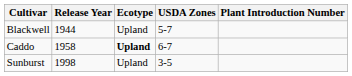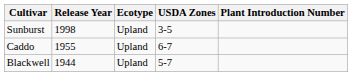rows swapped: Blackwell <-> Sunburst
Caddo | Release Year: 1958 -> 1955
Caddo | Ecotype: bold -> normal
